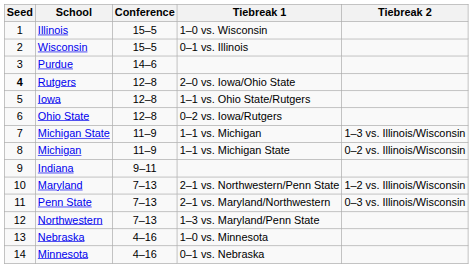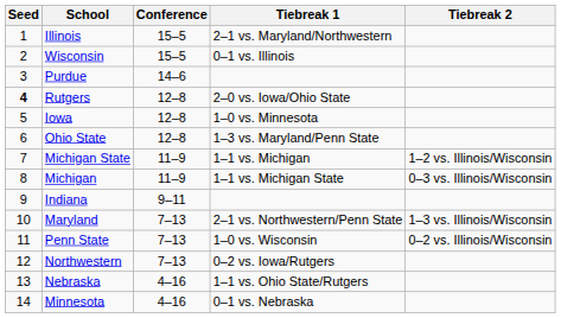Illinois | Tiebreak 1: 1–0 vs. Wisconsin -> 2–1 vs. Maryland/Northwestern
Iowa | Tiebreak 1: 1–1 vs. Ohio State/Rutgers -> 1–0 vs. Minnesota
Ohio State | Tiebreak 1: 0–2 vs. Iowa/Rutgers -> 1–3 vs. Maryland/Penn State
Michigan State | Tiebreak 2: 1–3 vs. Illinois/Wisconsin -> 1–2 vs. Illinois/Wisconsin
Michigan | Tiebreak 2: 0–2 vs. Illinois/Wisconsin -> 0–3 vs. Illinois/Wisconsin
Maryland | Tiebreak 2: 1–2 vs. Illinois/Wisconsin -> 1–3 vs. Illinois/Wisconsin
Penn State | Tiebreak 1: 2–1 vs. Maryland/Northwestern -> 1–0 vs. Wisconsin
Penn State | Tiebreak 2: 0–3 vs. Illinois/Wisconsin -> 0–2 vs. Illinois/Wisconsin
Northwestern | Tiebreak 1: 1–3 vs. Maryland/Penn State -> 0–2 vs. Iowa/Rutgers
Nebraska | Tiebreak 1: 1–0 vs. Minnesota -> 1–1 vs. Ohio State/Rutgers
